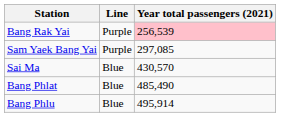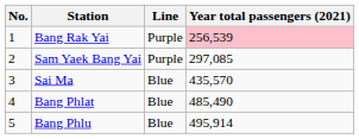+ column: No. | 1 | 2 | 3 | 4 | 5
Sai Ma | Year total passengers (2021): 430,570 -> 435,570
